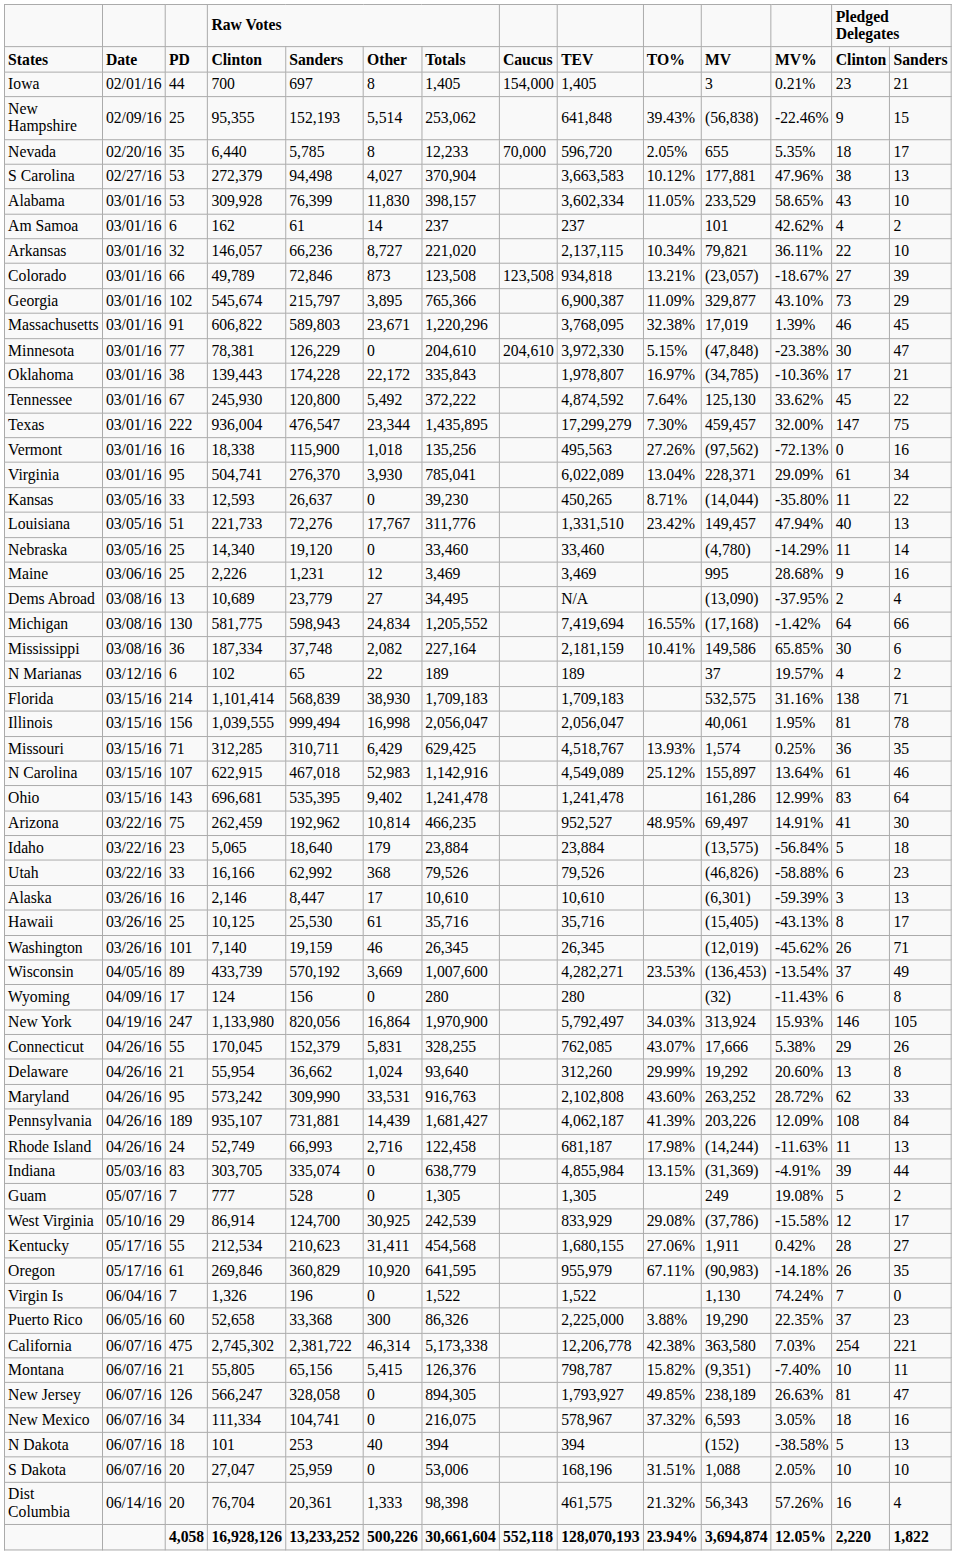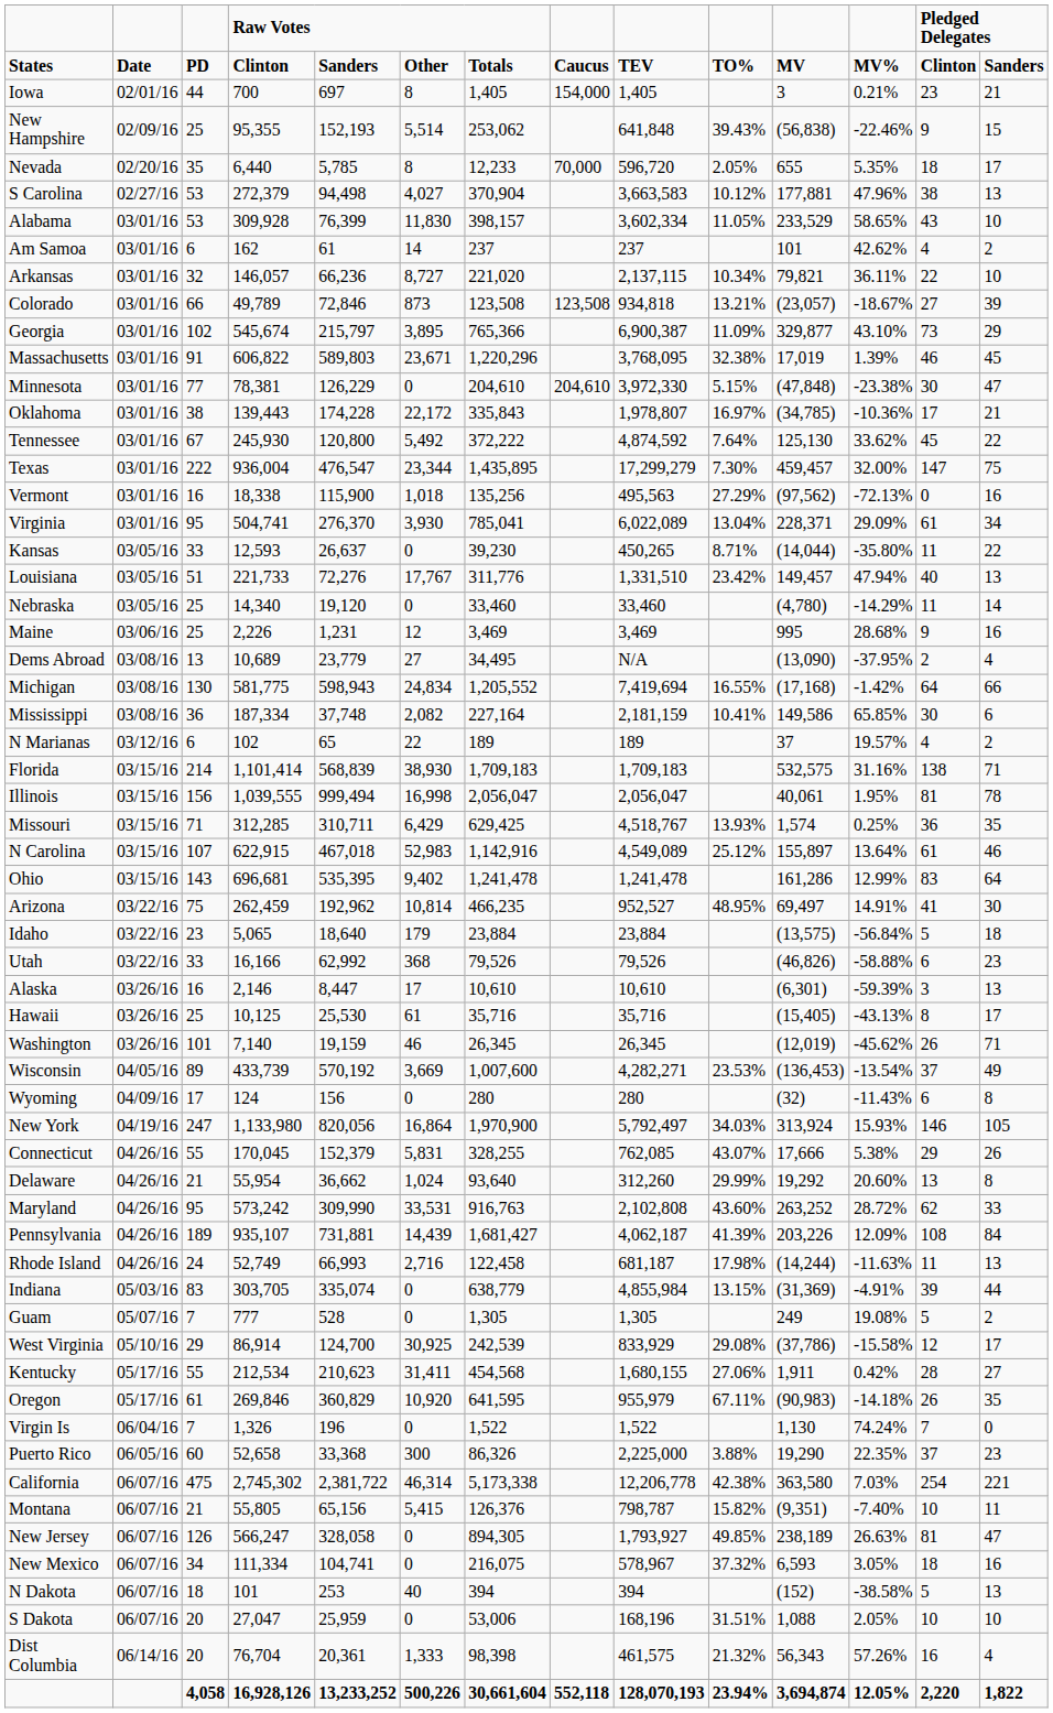Vermont | column 10: 27.26% -> 27.29%
